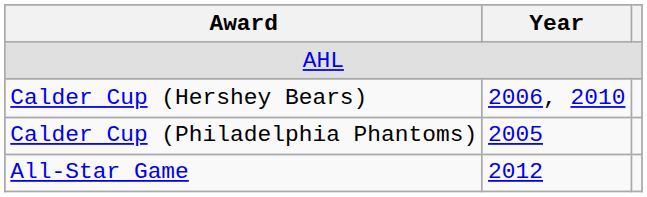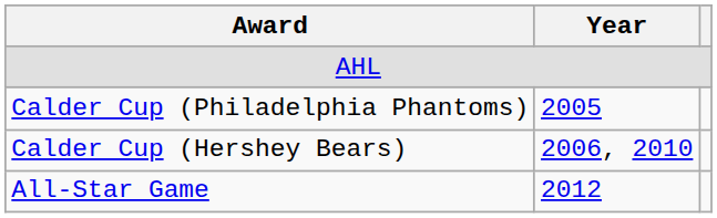rows swapped: Calder Cup (Philadelphia Phantoms) <-> Calder Cup (Hershey Bears)
